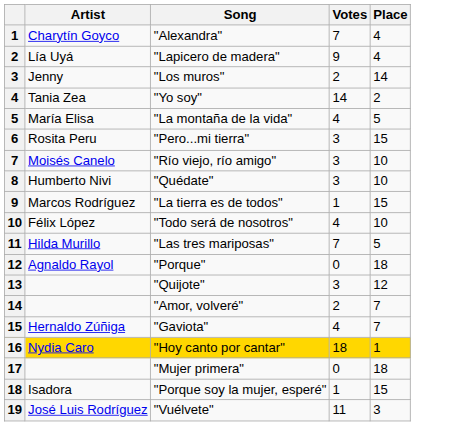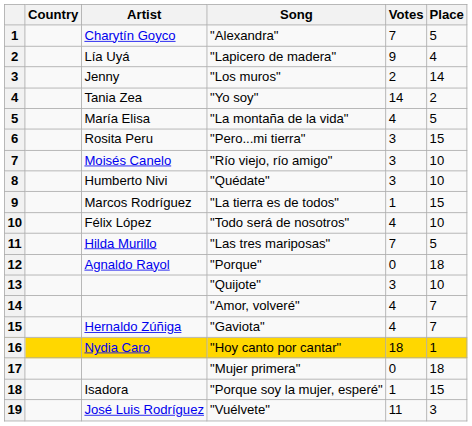+ column: Country
"Alexandra" | Place: 4 -> 5
"Quijote" | Place: 12 -> 10
"Amor, volveré" | Votes: 2 -> 4
